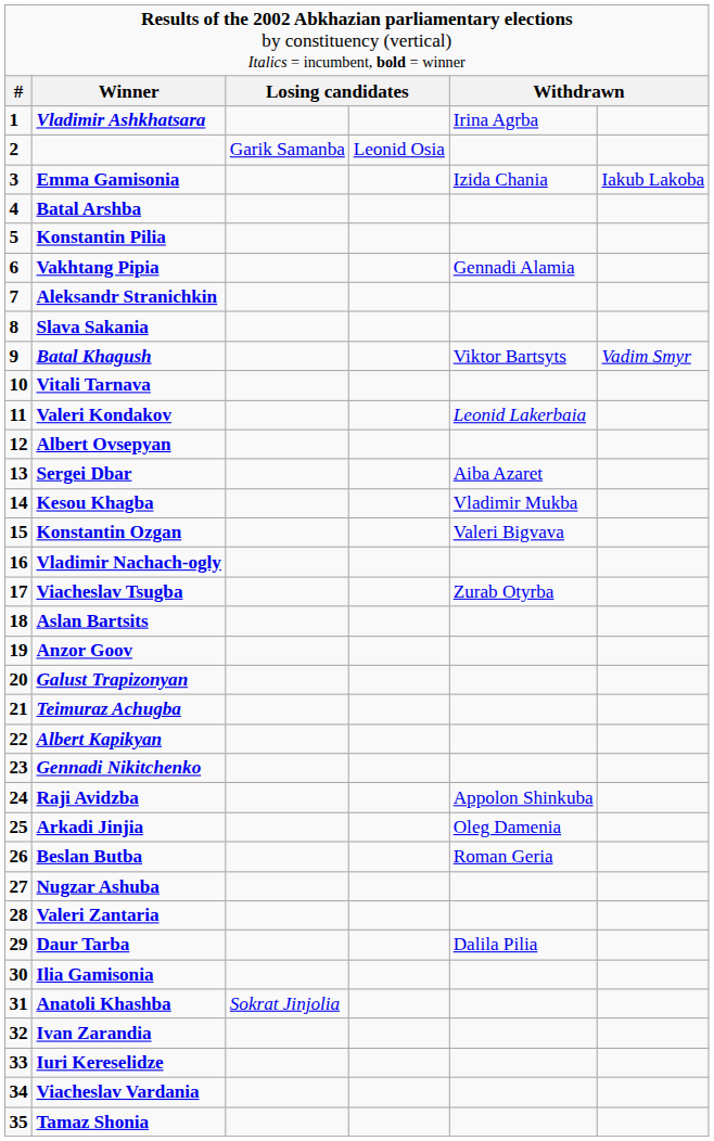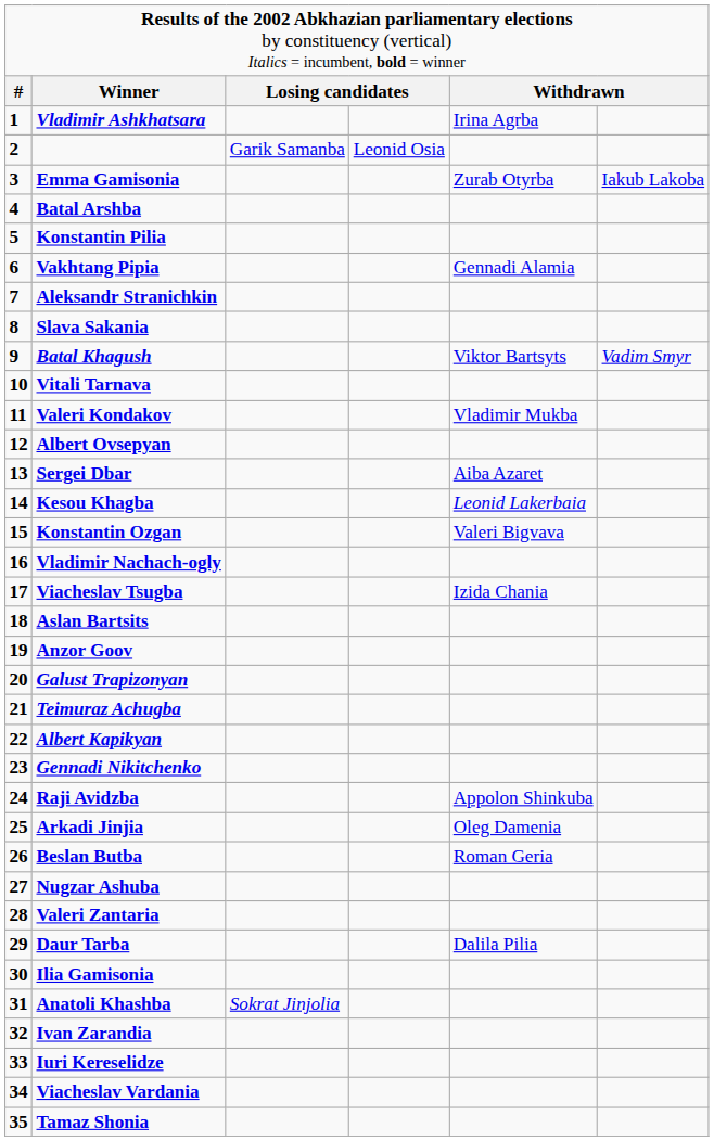Emma Gamisonia | column 5: Izida Chania -> Zurab Otyrba
Valeri Kondakov | column 5: Leonid Lakerbaia -> Vladimir Mukba
Kesou Khagba | column 5: Vladimir Mukba -> Leonid Lakerbaia
Viacheslav Tsugba | column 5: Zurab Otyrba -> Izida Chania
